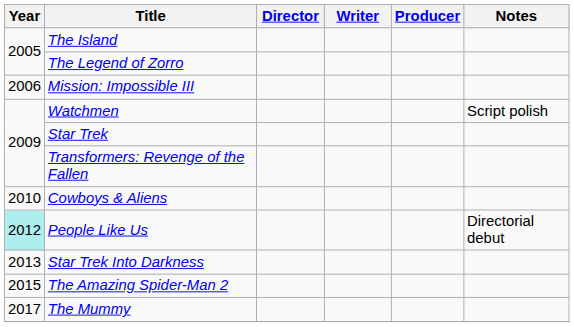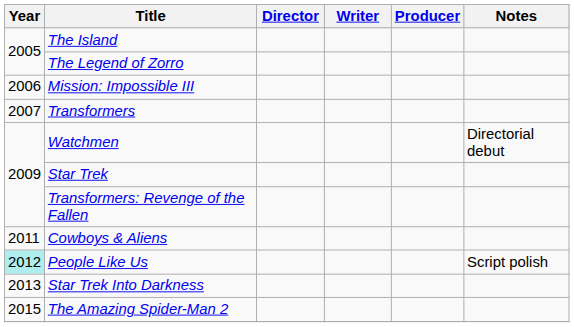+ row: 2007 | Transformers
Watchmen | Notes: Script polish -> Directorial debut
Cowboys & Aliens | Year: 2010 -> 2011
People Like Us | Notes: Directorial debut -> Script polish
- row: 2017 | The Mummy
